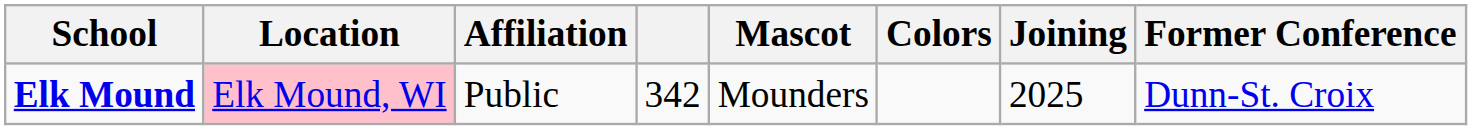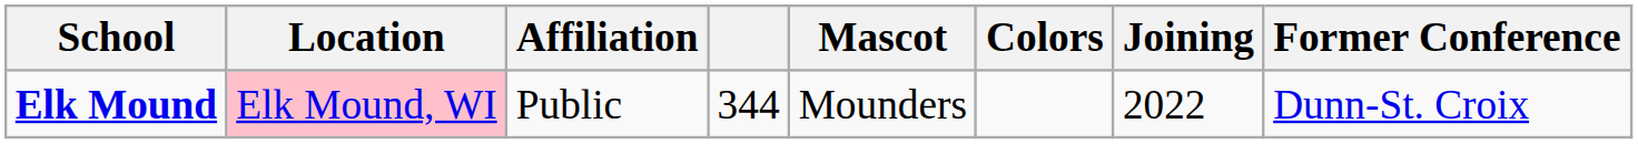Elk Mound | column 4: 342 -> 344
Elk Mound | Joining: 2025 -> 2022
